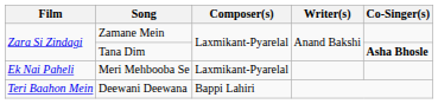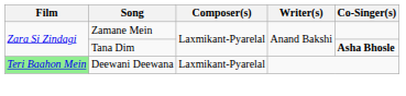- row: Ek Nai Paheli | Meri Mehbooba Se | Laxmikant-Pyarelal
Deewani Deewana | Film: no background -> lightgreen background
Deewani Deewana | Composer(s): Bappi Lahiri -> Laxmikant-Pyarelal
